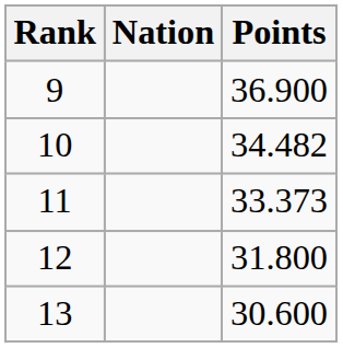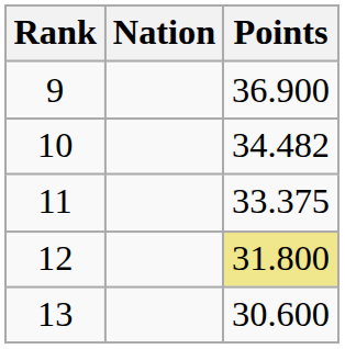11 | Points: 33.373 -> 33.375
12 | Points: no background -> khaki background
